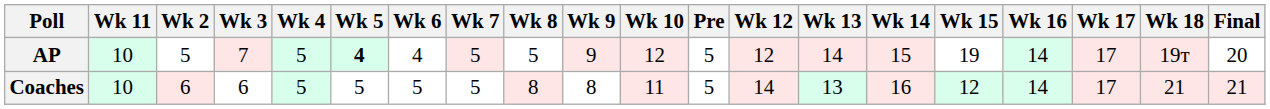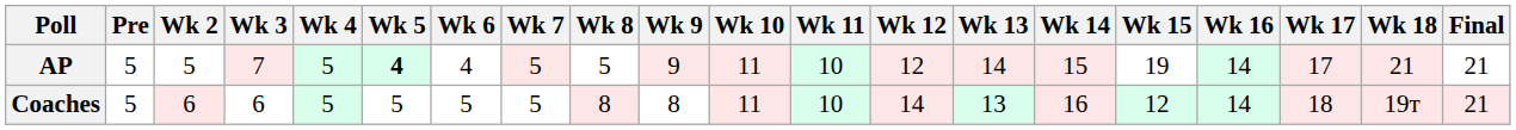columns swapped: Pre <-> Wk 11
AP | Wk 10: 12 -> 11
AP | Wk 18: 19т -> 21
AP | Final: 20 -> 21
Coaches | Wk 17: 17 -> 18
Coaches | Wk 18: 21 -> 19т
